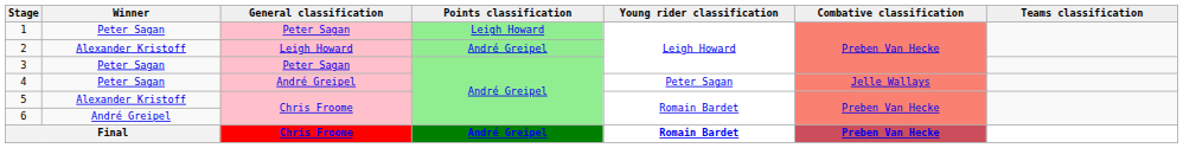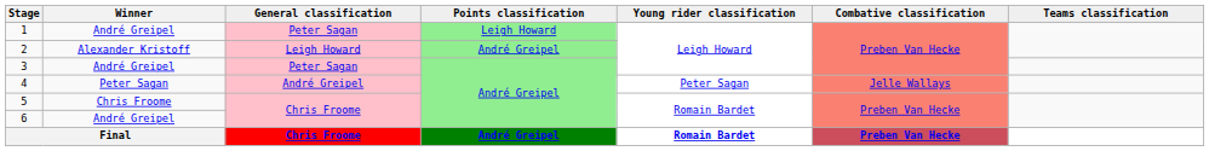1 | Winner: Peter Sagan -> André Greipel
3 | Winner: Peter Sagan -> André Greipel
5 | Winner: Alexander Kristoff -> Chris Froome
